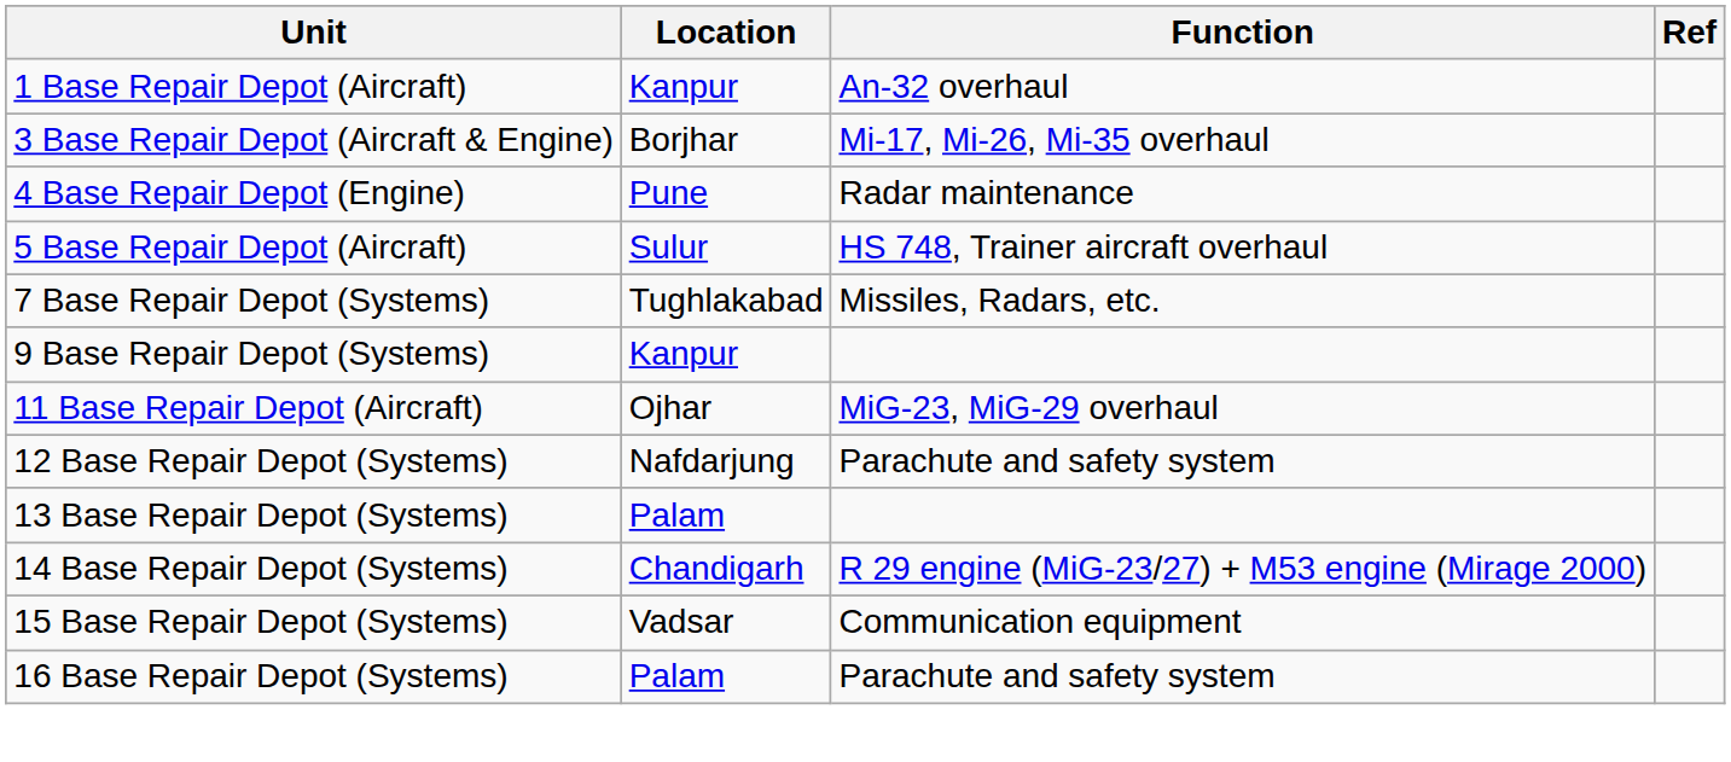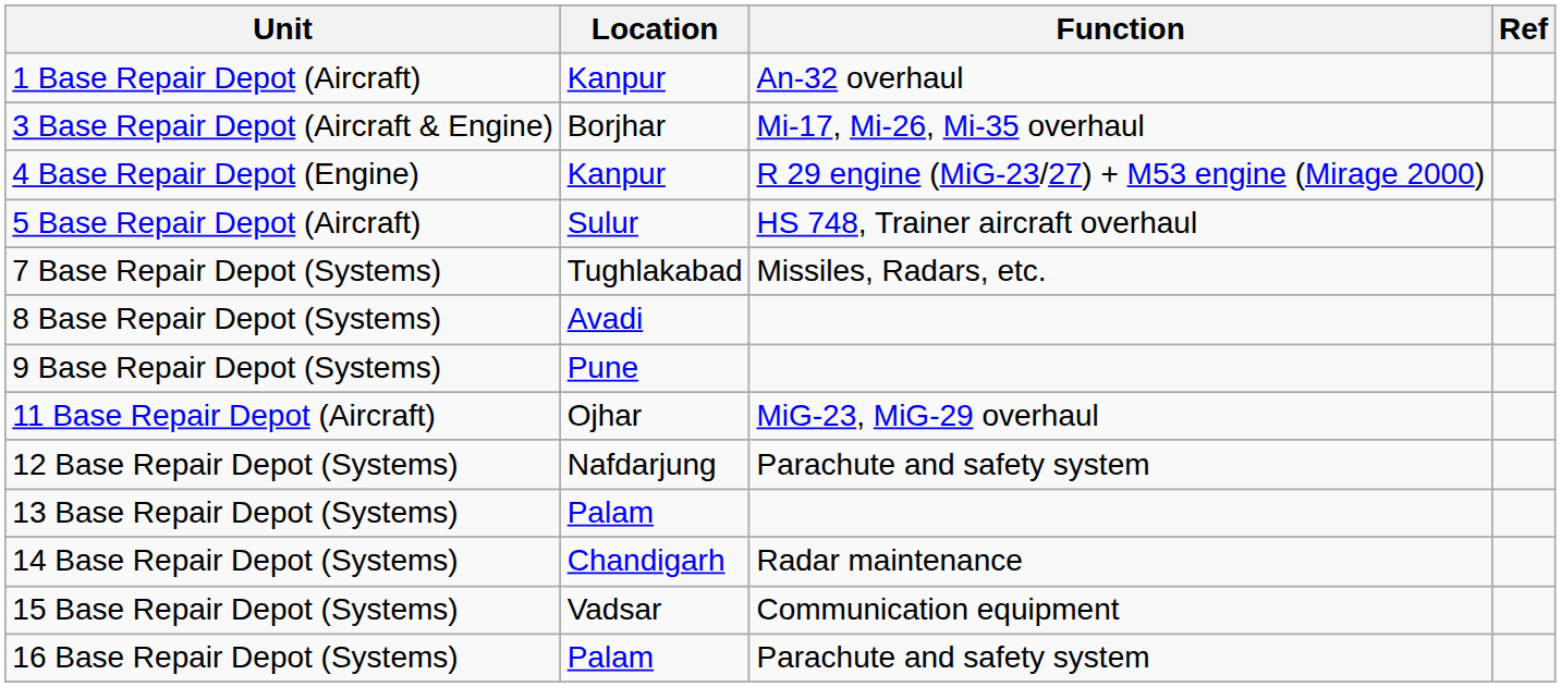4 Base Repair Depot (Engine) | Location: Pune -> Kanpur
4 Base Repair Depot (Engine) | Function: Radar maintenance -> R 29 engine (MiG-23/27) + M53 engine (Mirage 2000)
+ row: 8 Base Repair Depot (Systems) | Avadi
9 Base Repair Depot (Systems) | Location: Kanpur -> Pune
14 Base Repair Depot (Systems) | Function: R 29 engine (MiG-23/27) + M53 engine (Mirage 2000) -> Radar maintenance
